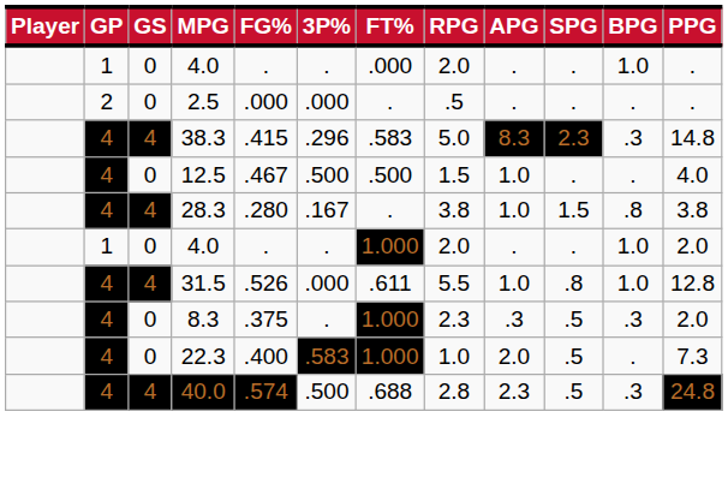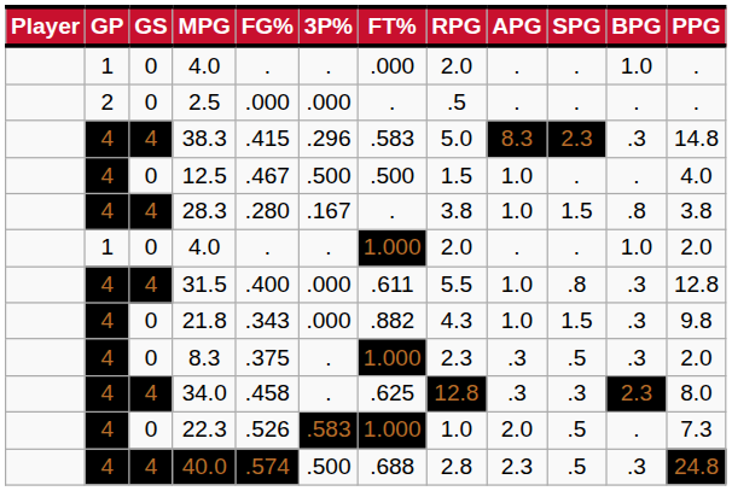31.5 | FG%: .526 -> .400
31.5 | BPG: 1.0 -> .3
+ row: 4 | 0 | 21.8 | .343 | .000 | .882 | 4.3 | 1.0 | 1.5 | .3 | 9.8
+ row: 4 | 4 | 34.0 | .458 | . | .625 | 12.8 | .3 | .3 | 2.3 | 8.0
22.3 | FG%: .400 -> .526
